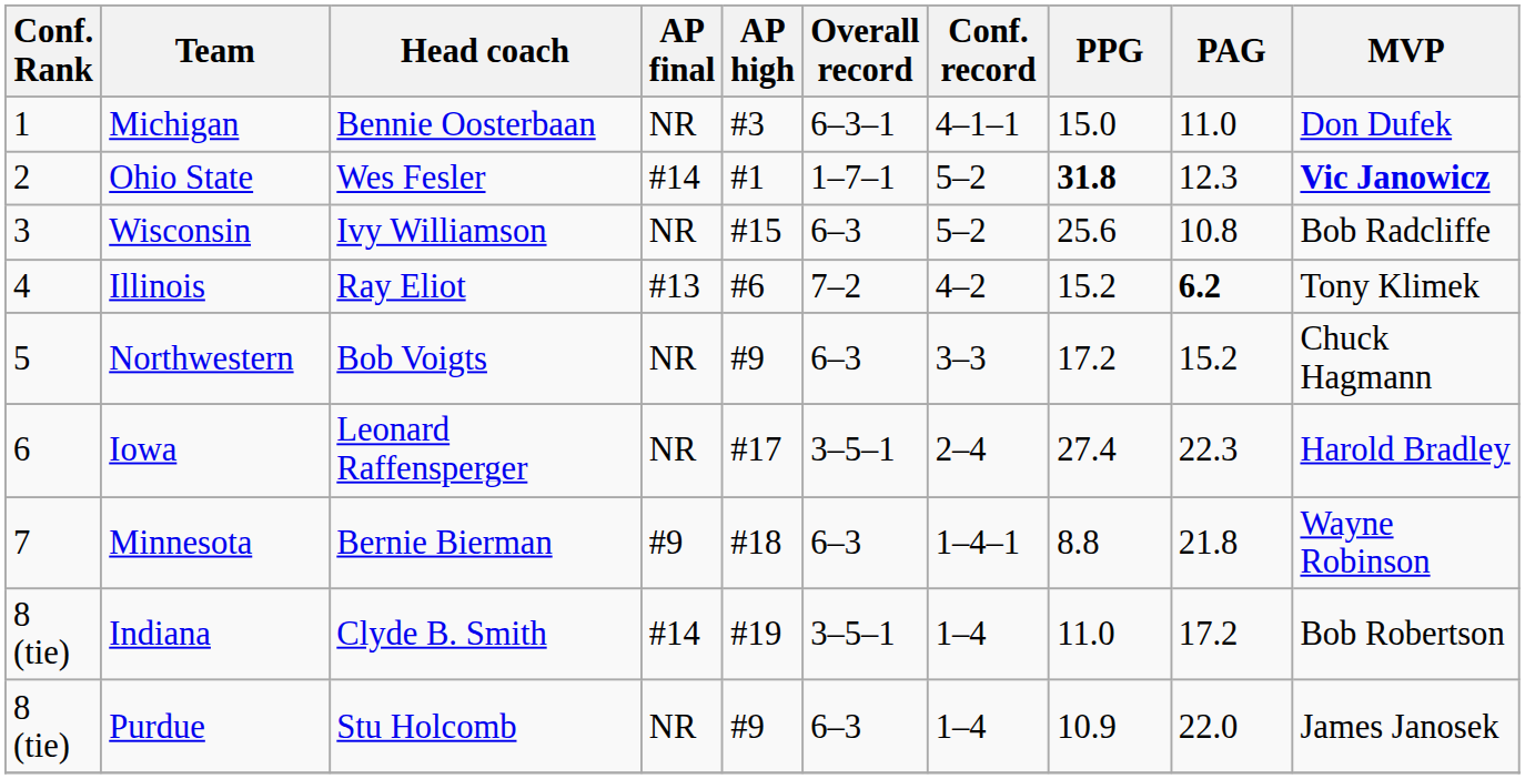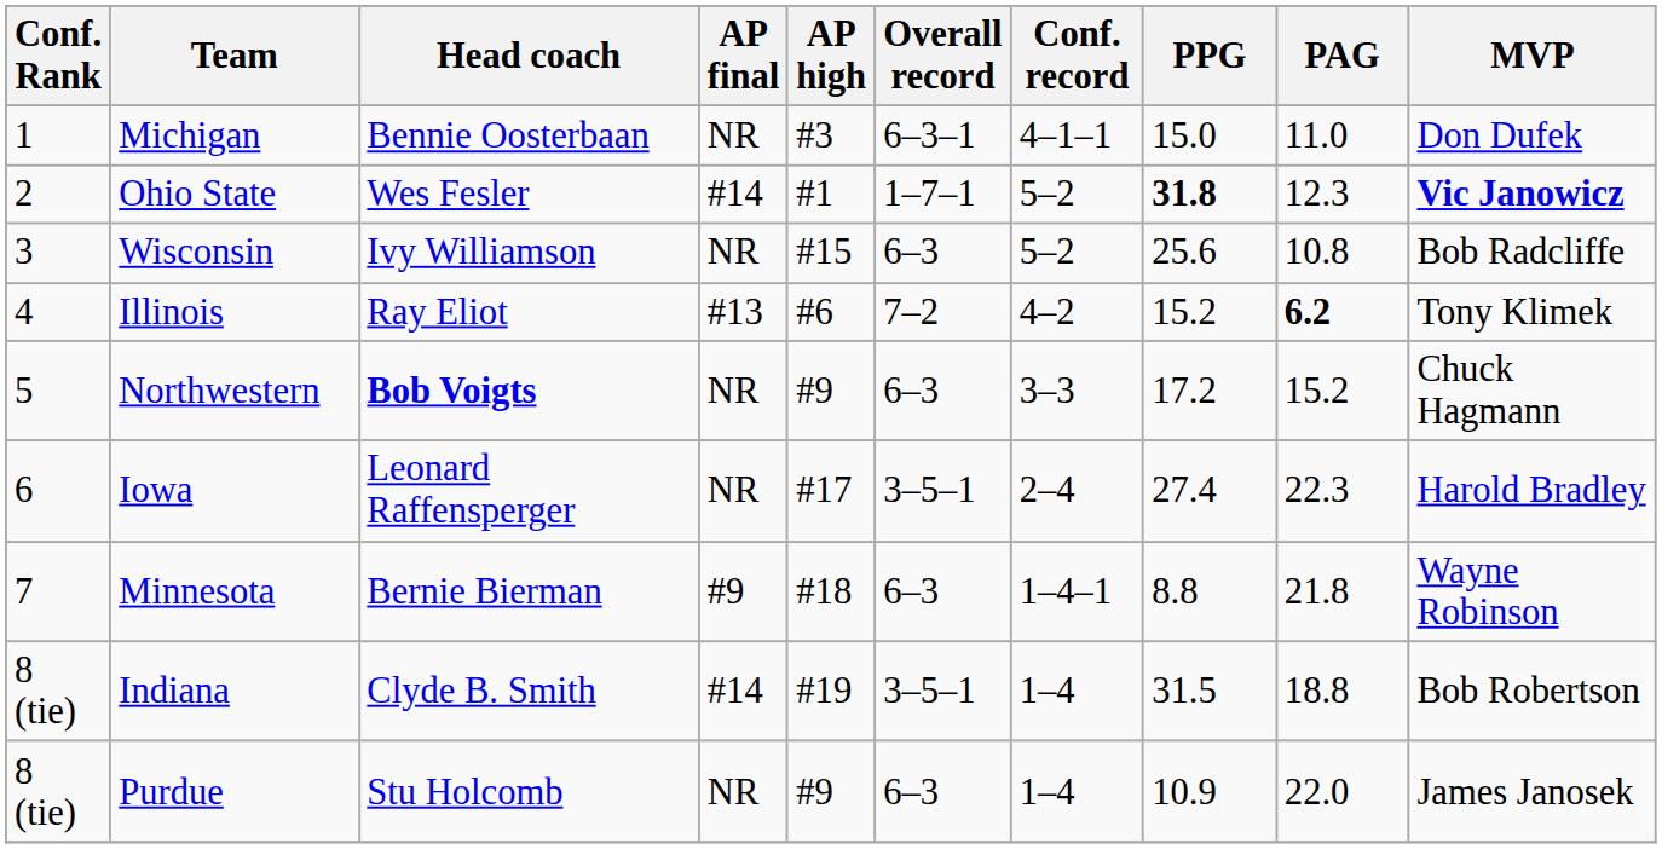Northwestern | Head coach: normal -> bold
Indiana | PPG: 11.0 -> 31.5
Indiana | PAG: 17.2 -> 18.8
